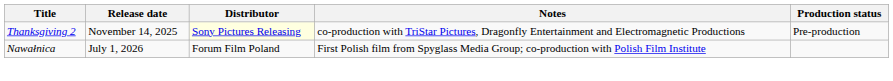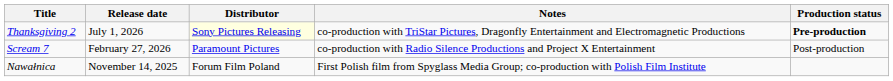Thanksgiving 2 | Release date: November 14, 2025 -> July 1, 2026
Thanksgiving 2 | Production status: normal -> bold
+ row: Scream 7 | February 27, 2026 | Paramount Pictures | co-production with Radio Silence Productions and Project X Entertainment | Post-production
Nawałnica | Release date: July 1, 2026 -> November 14, 2025
